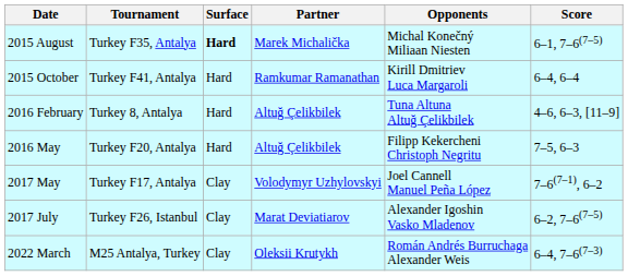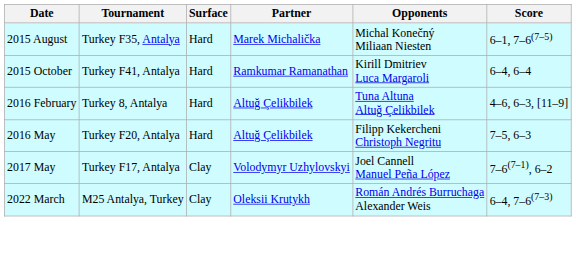2015 August | Surface: bold -> normal
- row: 2017 July | Turkey F26, Istanbul | Clay | Marat Deviatiarov | Alexander Igoshin Vasko Mladenov | 6–2, 7–6(7–5)
